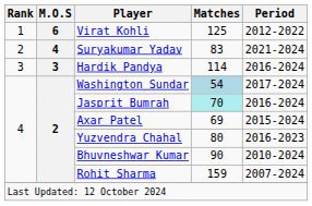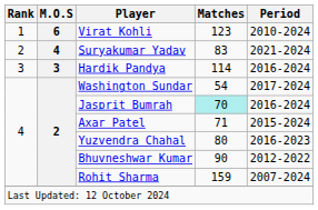Virat Kohli | Matches: 125 -> 123
Virat Kohli | Period: 2012-2022 -> 2010-2024
Washington Sundar | Matches: lightblue background -> no background
Axar Patel | Matches: 69 -> 71
Bhuvneshwar Kumar | Period: 2010-2024 -> 2012-2022
